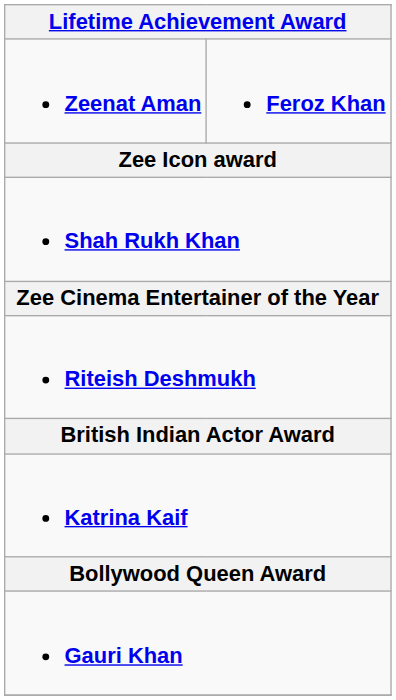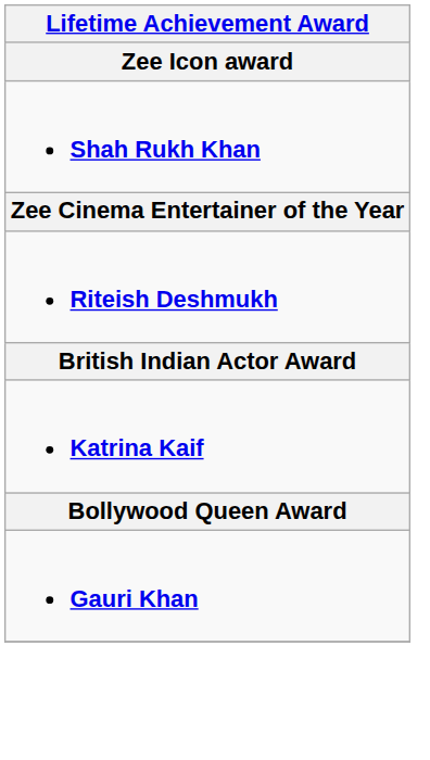- row: Zeenat Aman | Feroz Khan
